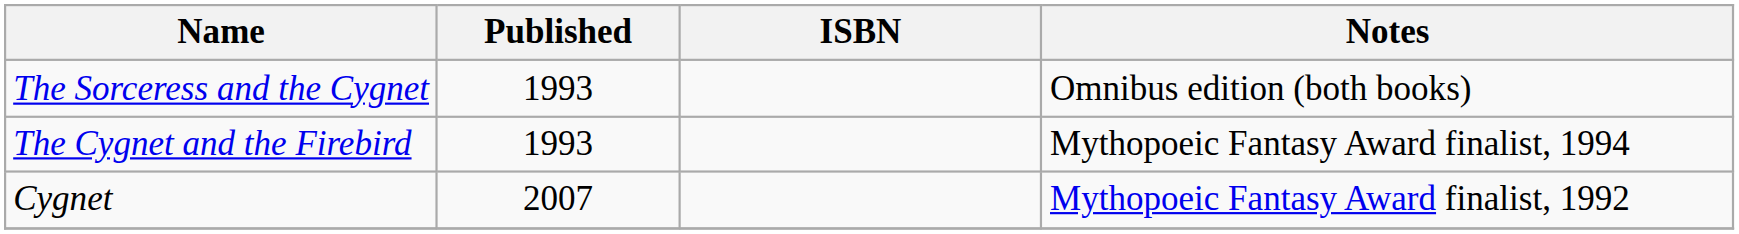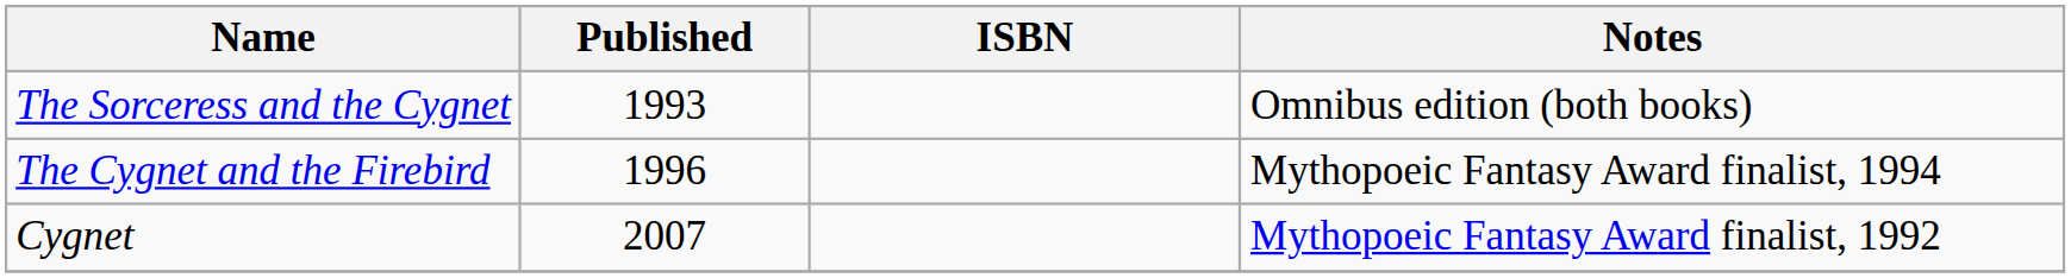The Cygnet and the Firebird | Published: 1993 -> 1996
